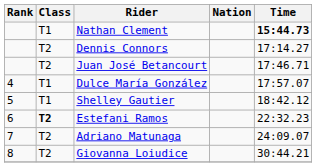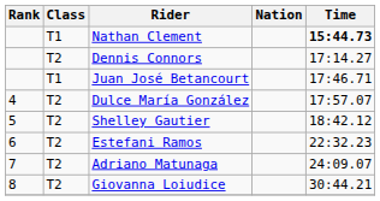Juan José Betancourt | Class: T2 -> T1
Dulce María González | Class: T1 -> T2
Shelley Gautier | Class: T1 -> T2
Estefani Ramos | Class: bold -> normal
